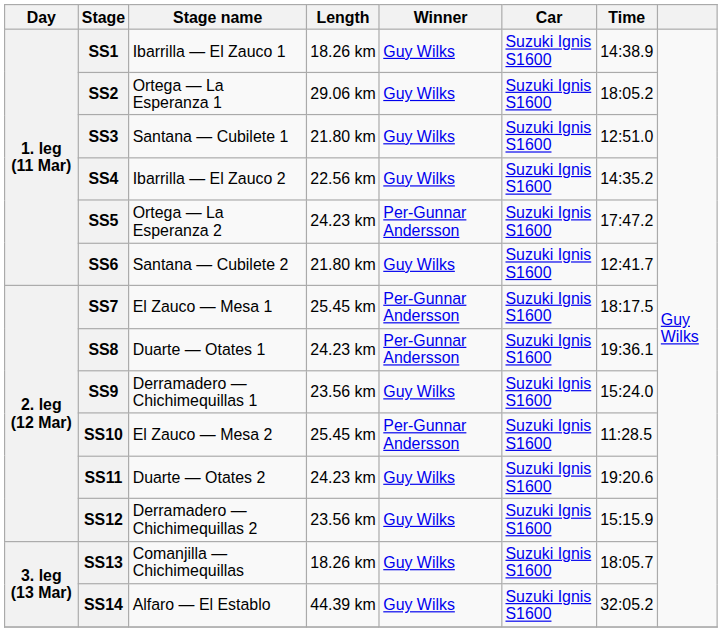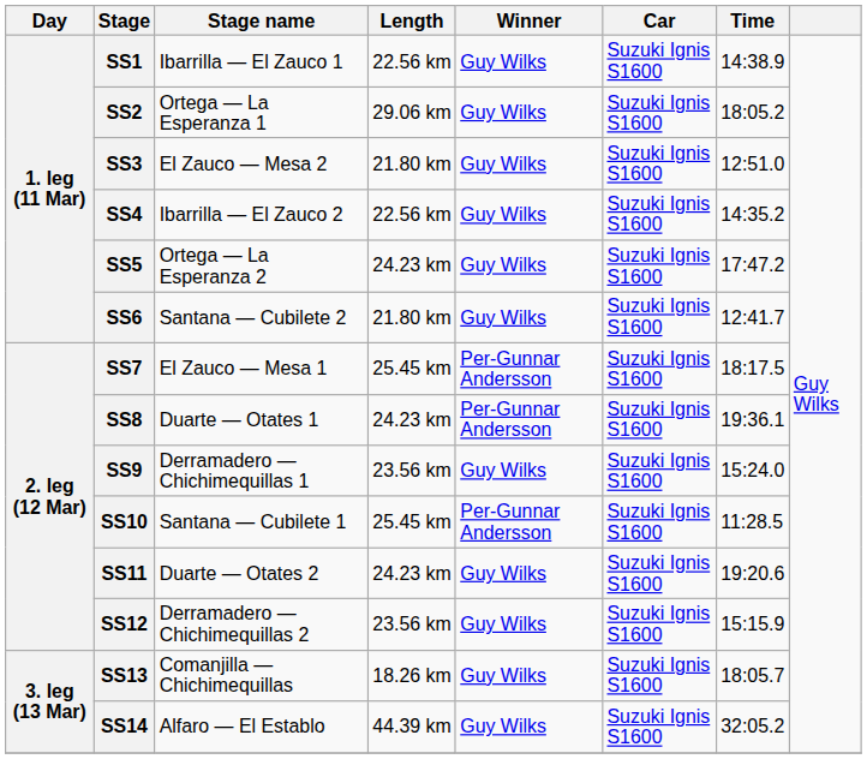SS1 | Length: 18.26 km -> 22.56 km
SS3 | Stage name: Santana — Cubilete 1 -> El Zauco — Mesa 2
SS5 | Winner: Per-Gunnar Andersson -> Guy Wilks
SS10 | Stage name: El Zauco — Mesa 2 -> Santana — Cubilete 1
